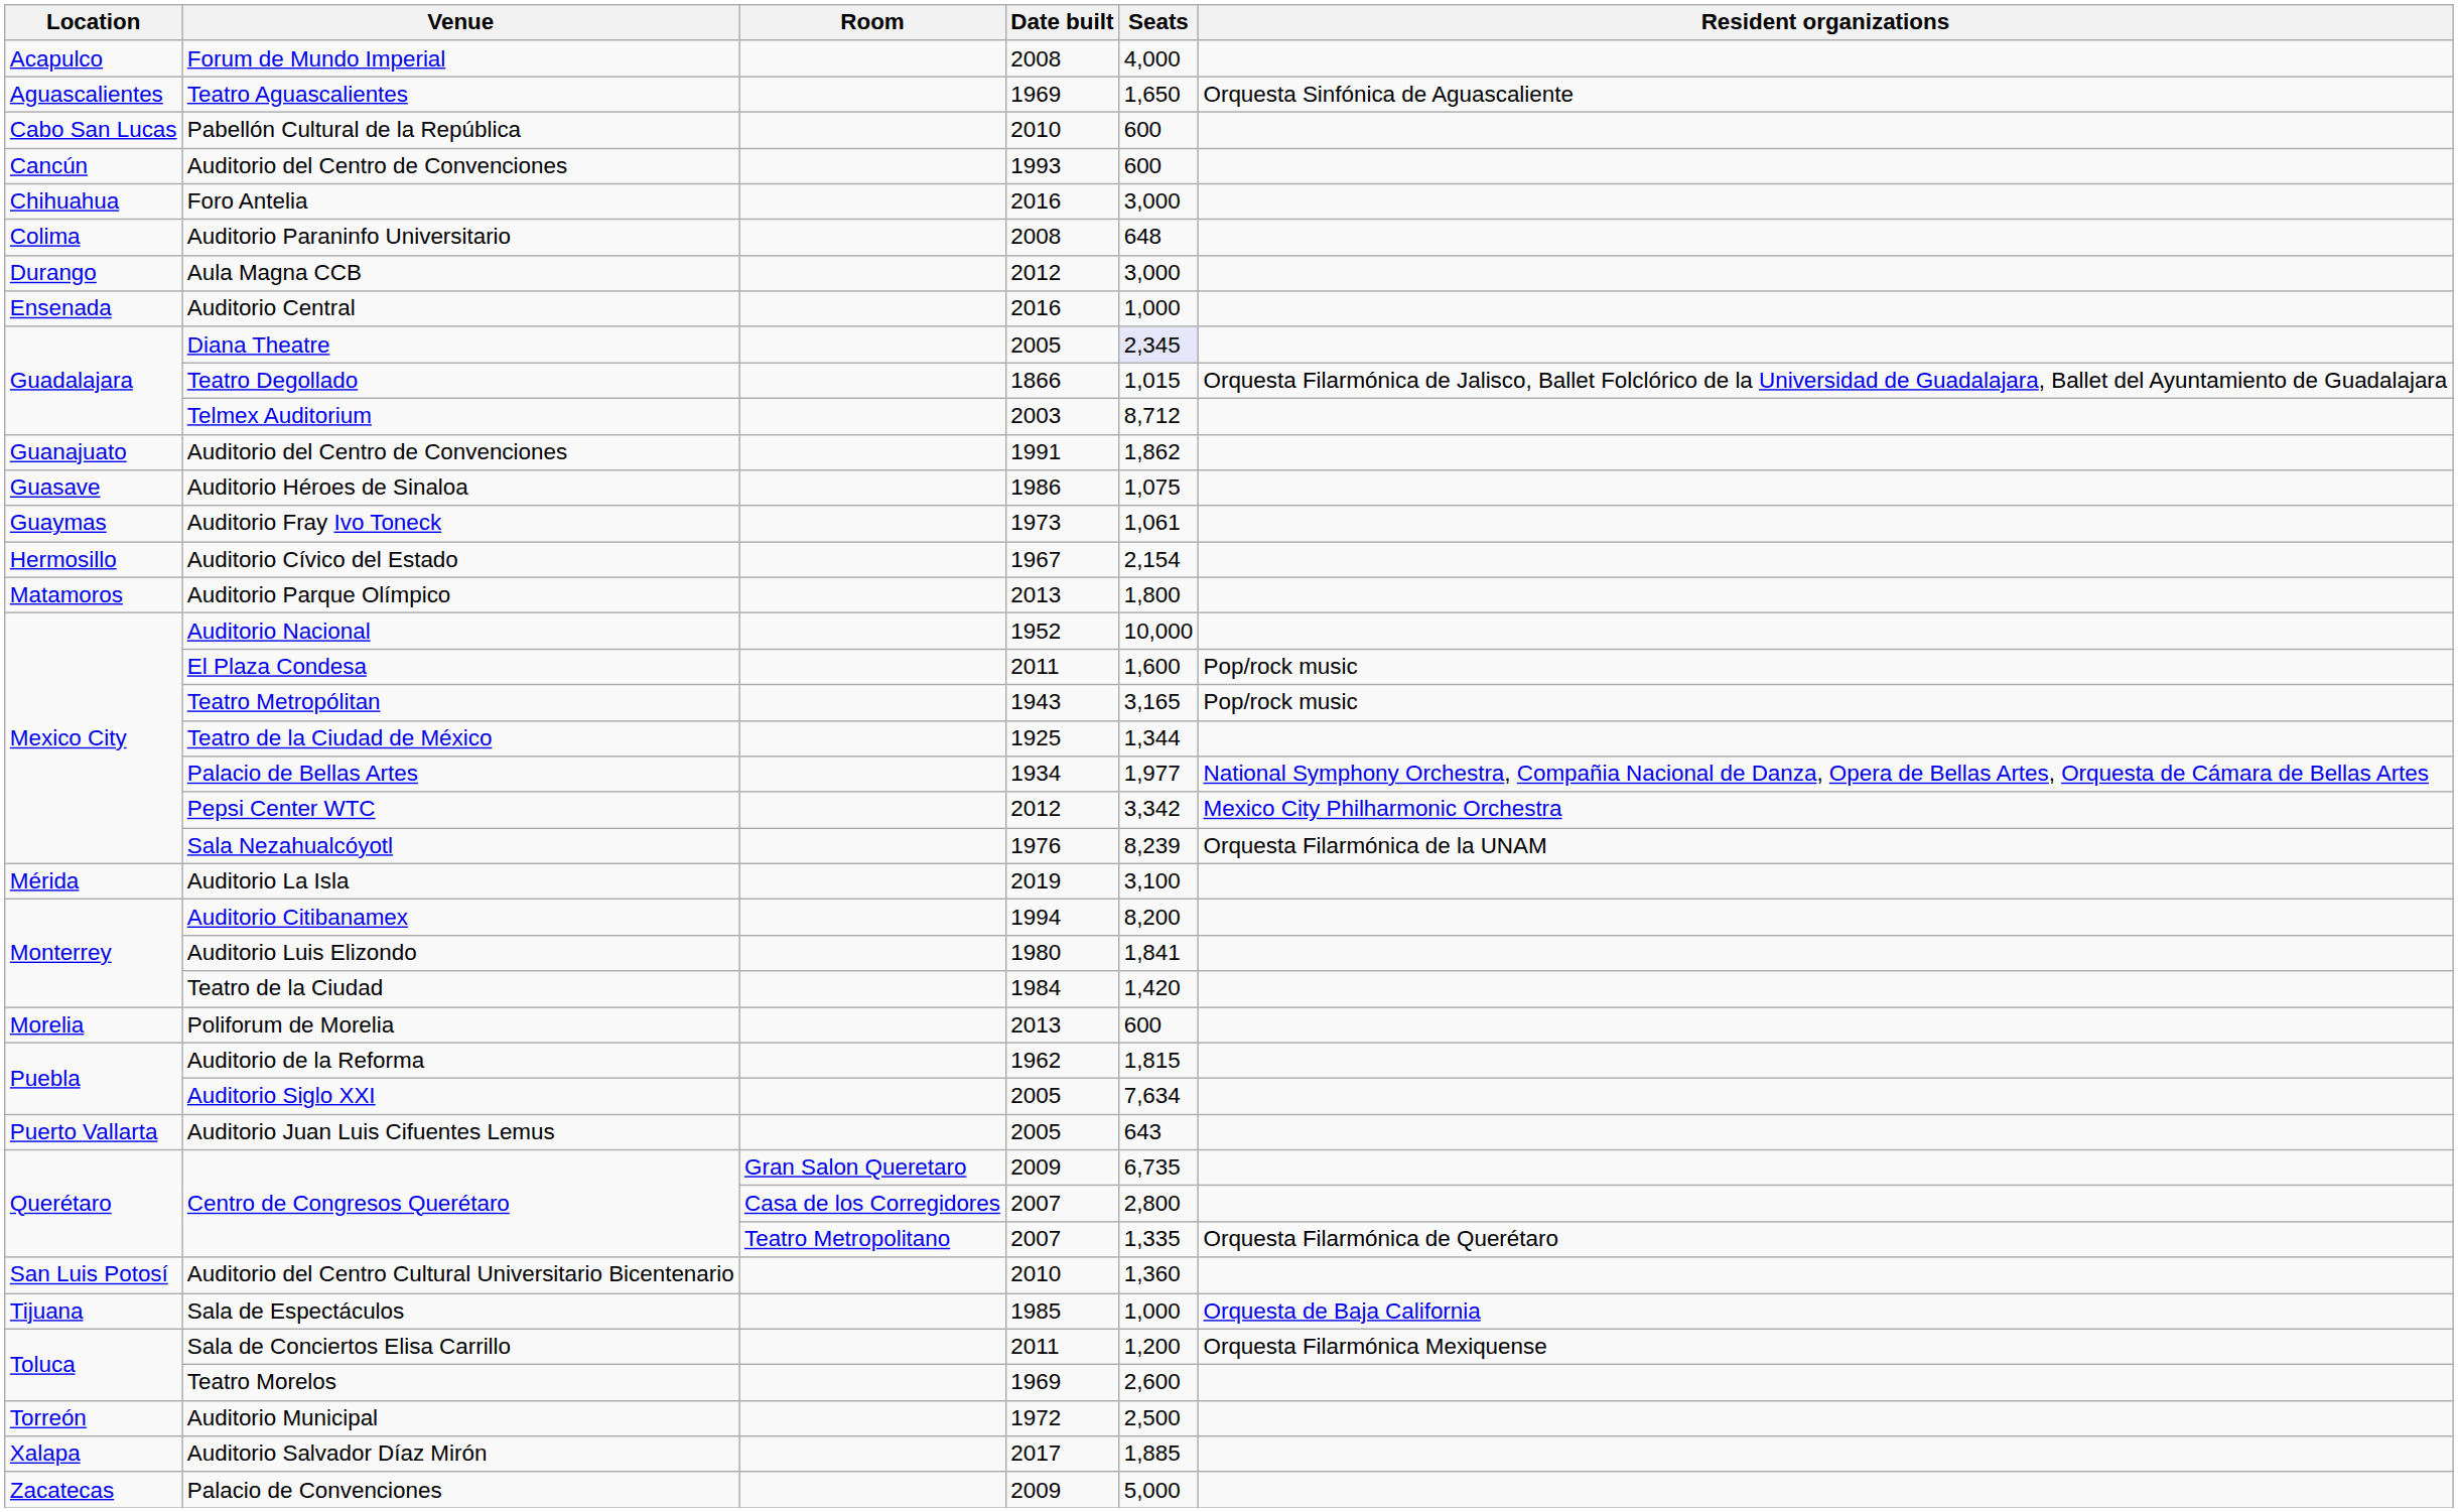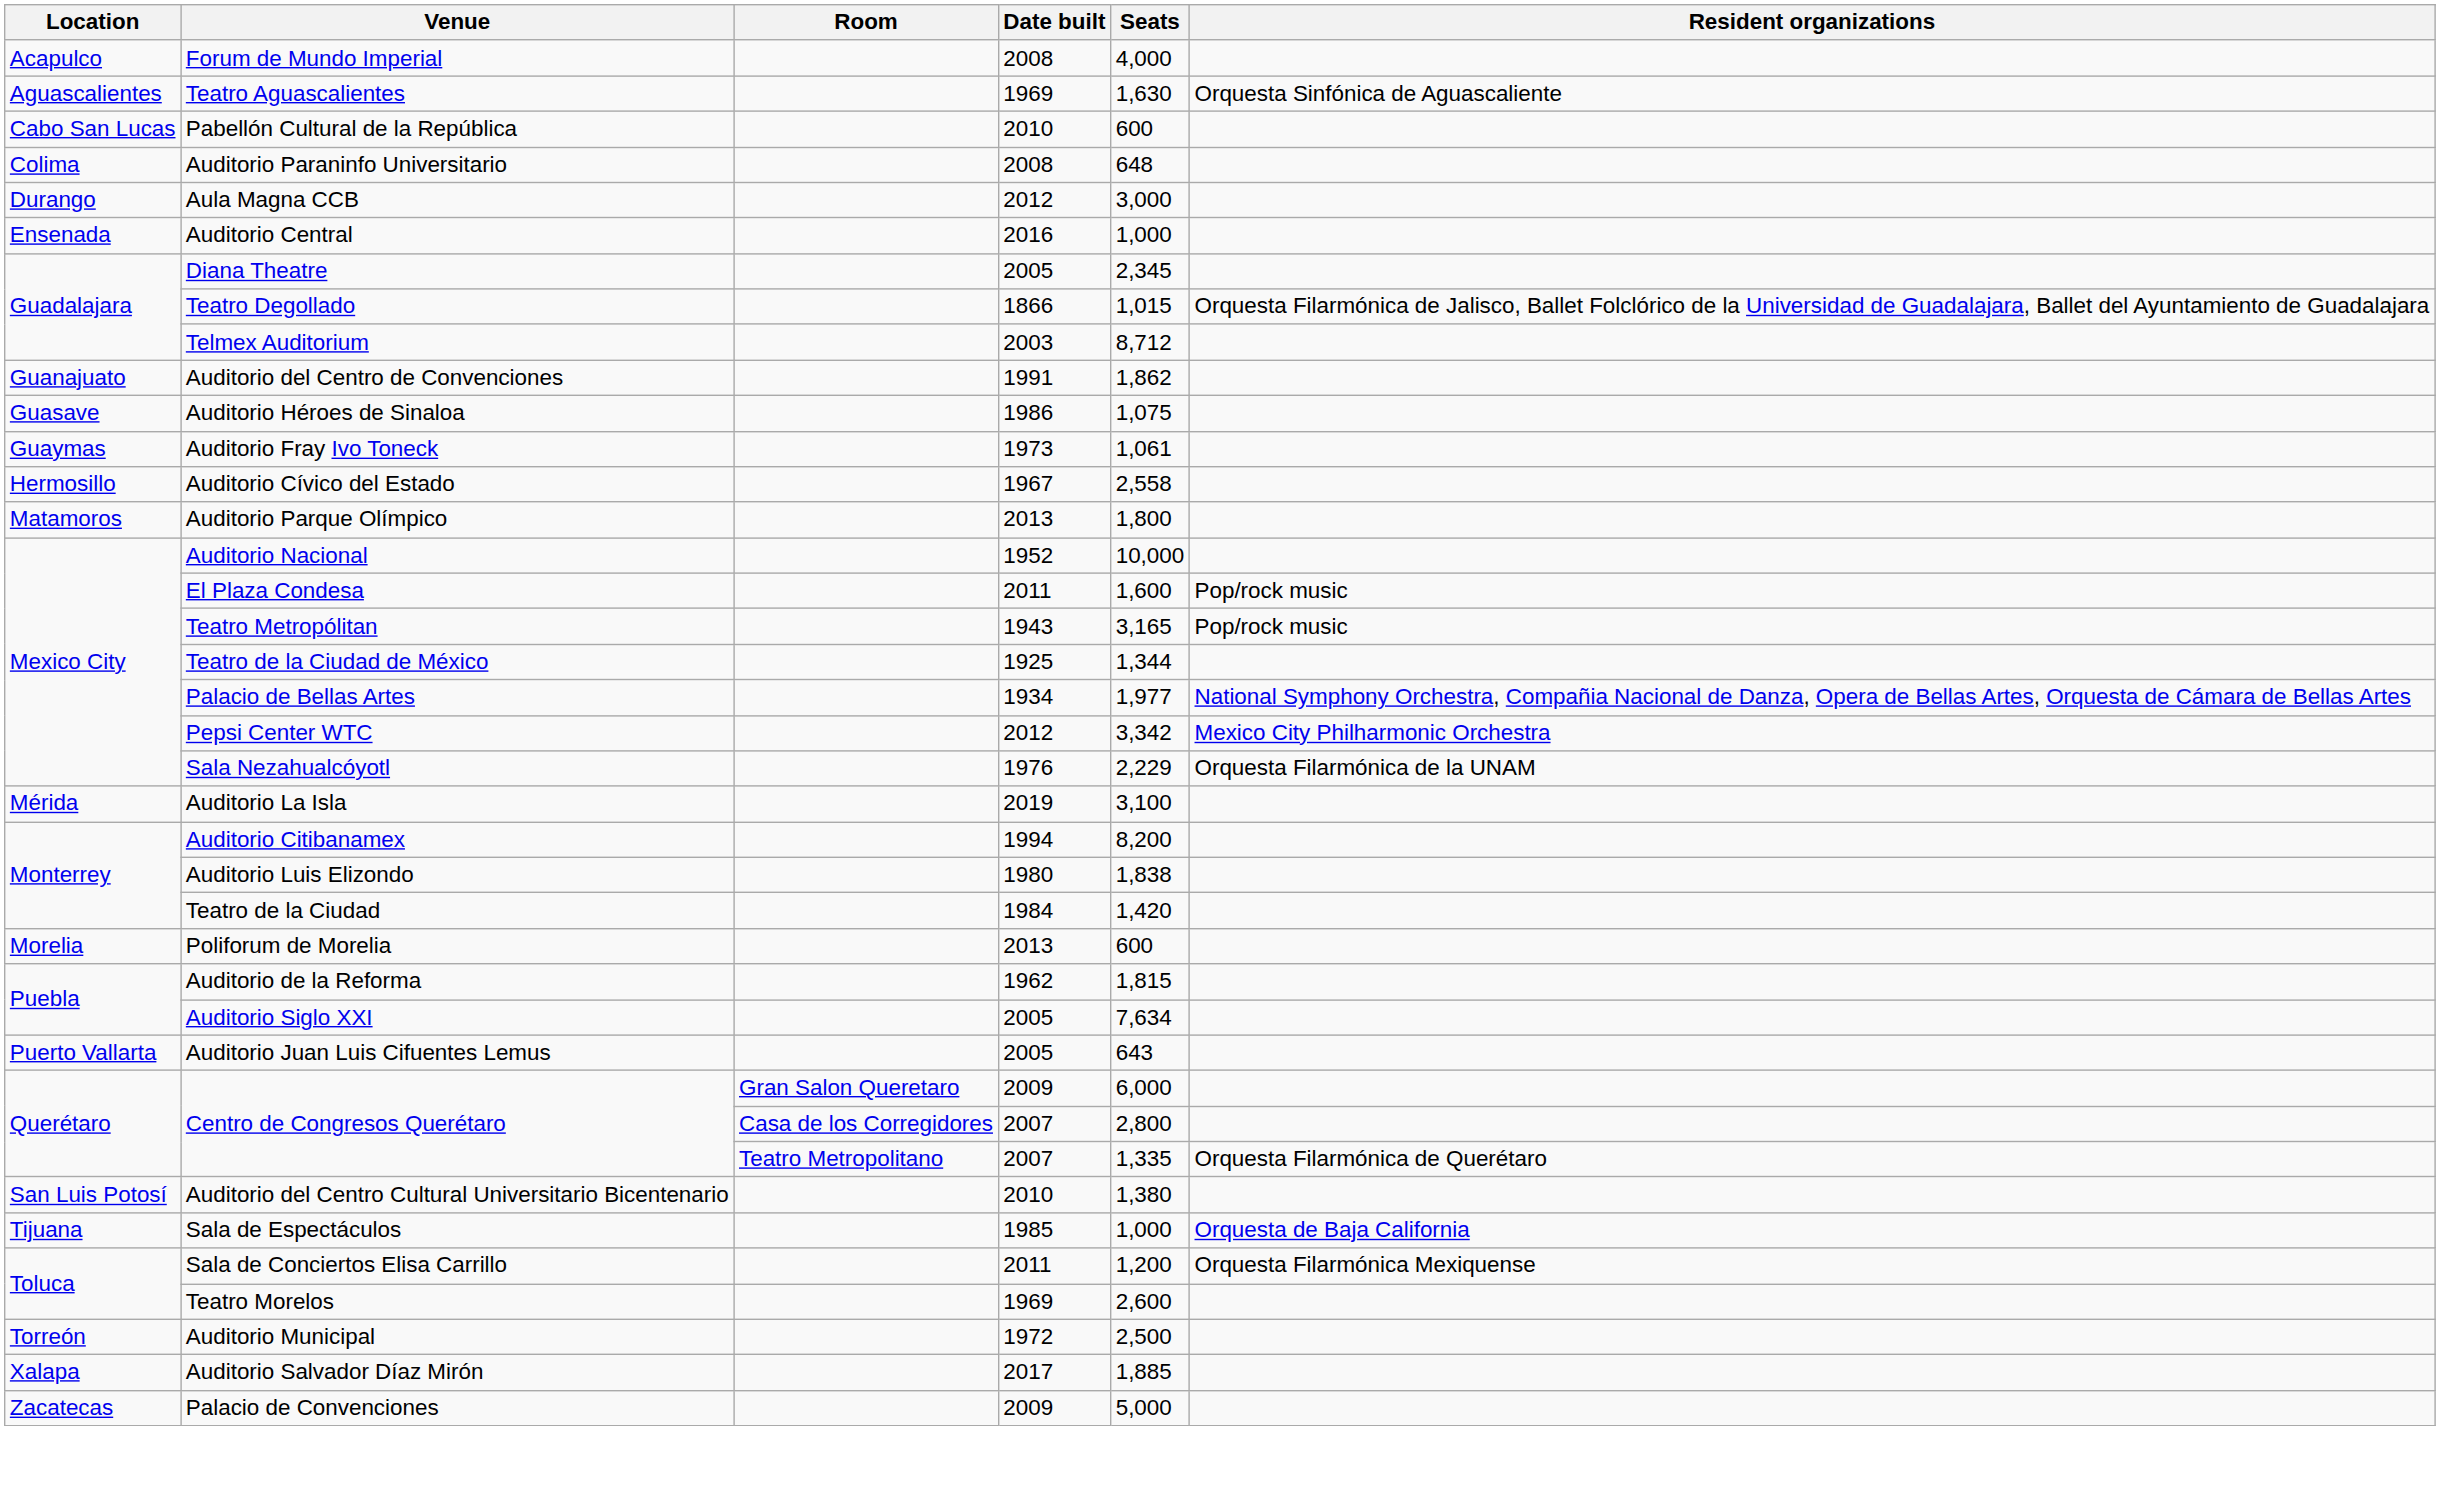Teatro Aguascalientes | Seats: 1,650 -> 1,630
- row: Cancún | Auditorio del Centro de Convenciones | 1993 | 600
- row: Chihuahua | Foro Antelia | 2016 | 3,000
Diana Theatre | Seats: lavender background -> no background
Auditorio Cívico del Estado | Seats: 2,154 -> 2,558
Sala Nezahualcóyotl | Seats: 8,239 -> 2,229
Auditorio Luis Elizondo | Seats: 1,841 -> 1,838
Centro de Congresos Querétaro / 2009 | Seats: 6,735 -> 6,000
Auditorio del Centro Cultural Universitario Bicentenario | Seats: 1,360 -> 1,380
